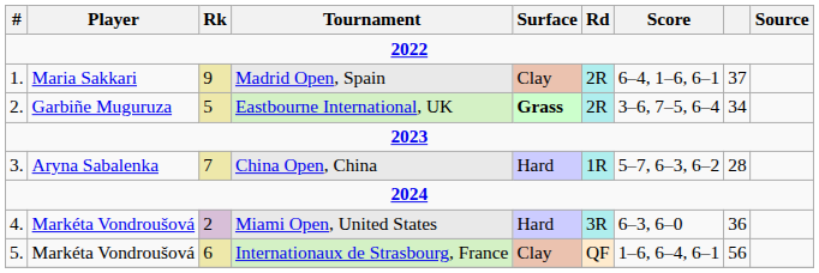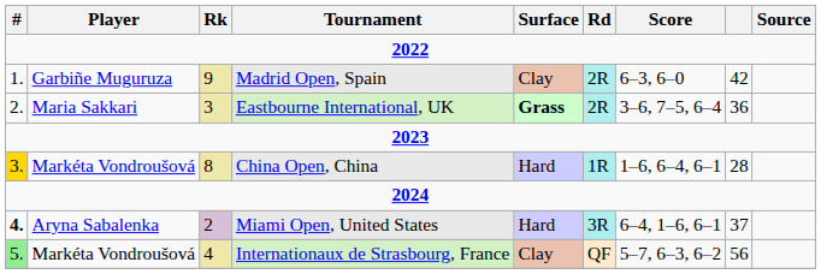Madrid Open, Spain | Player: Maria Sakkari -> Garbiñe Muguruza
Madrid Open, Spain | Score: 6–4, 1–6, 6–1 -> 6–3, 6–0
Madrid Open, Spain | column 8: 37 -> 42
Eastbourne International, UK | Player: Garbiñe Muguruza -> Maria Sakkari
Eastbourne International, UK | Rk: 5 -> 3
Eastbourne International, UK | column 8: 34 -> 36
China Open, China | #: no background -> gold background
China Open, China | Player: Aryna Sabalenka -> Markéta Vondroušová
China Open, China | Rk: 7 -> 8
China Open, China | Score: 5–7, 6–3, 6–2 -> 1–6, 6–4, 6–1
Miami Open, United States | #: normal -> bold
Miami Open, United States | Player: Markéta Vondroušová -> Aryna Sabalenka
Miami Open, United States | Score: 6–3, 6–0 -> 6–4, 1–6, 6–1
Miami Open, United States | column 8: 36 -> 37
Internationaux de Strasbourg, France | #: no background -> lightgreen background
Internationaux de Strasbourg, France | Rk: 6 -> 4
Internationaux de Strasbourg, France | Score: 1–6, 6–4, 6–1 -> 5–7, 6–3, 6–2
